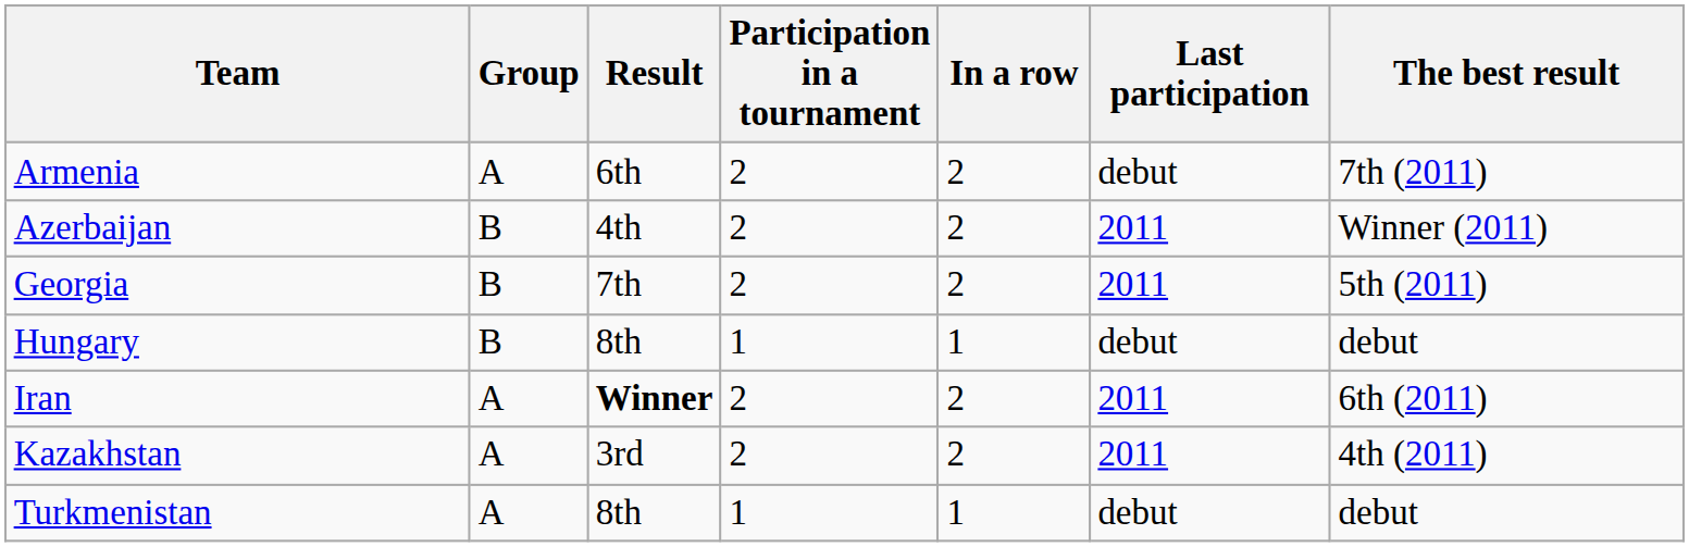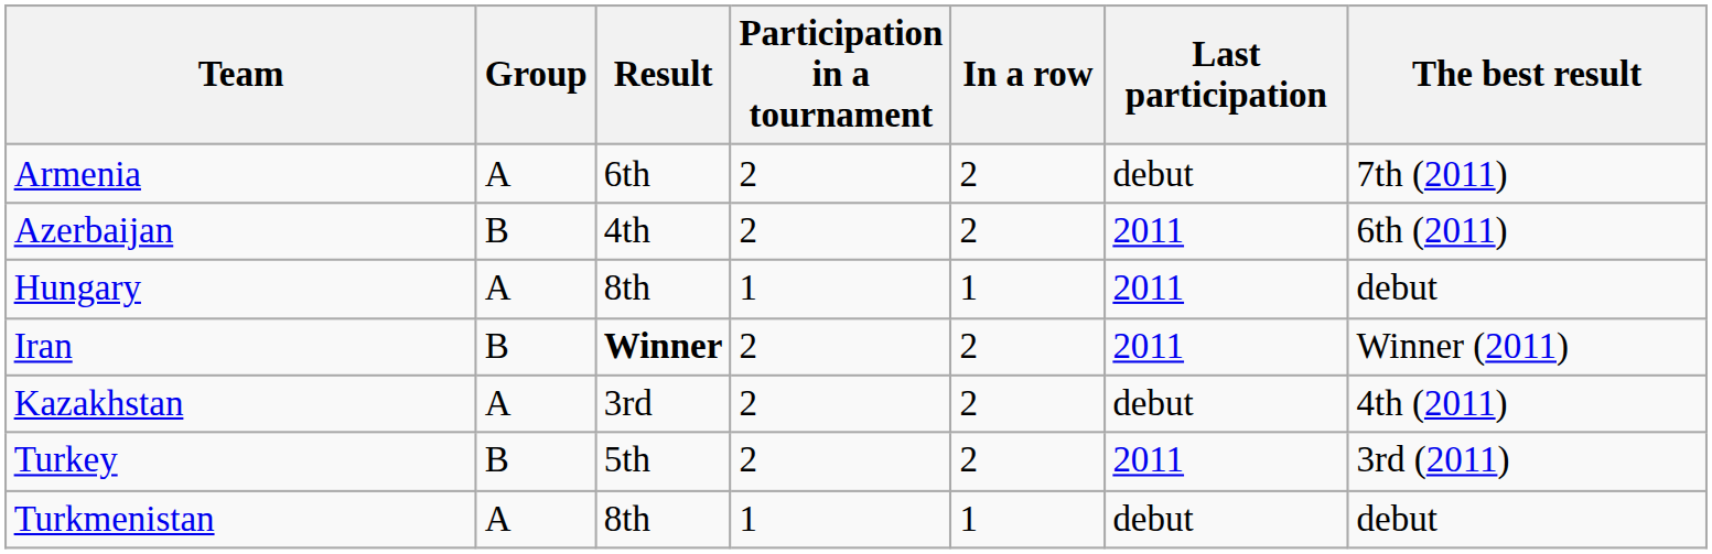Azerbaijan | The best result: Winner (2011) -> 6th (2011)
- row: Georgia | B | 7th | 2 | 2 | 2011 | 5th (2011)
Hungary | Group: B -> A
Hungary | Last participation: debut -> 2011
Iran | Group: A -> B
Iran | The best result: 6th (2011) -> Winner (2011)
Kazakhstan | Last participation: 2011 -> debut
+ row: Turkey | B | 5th | 2 | 2 | 2011 | 3rd (2011)
